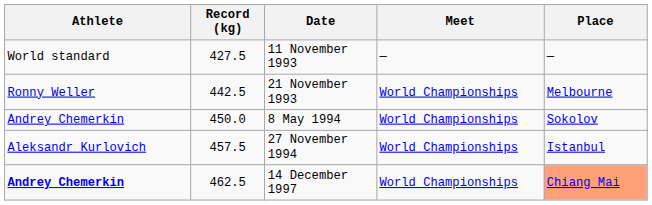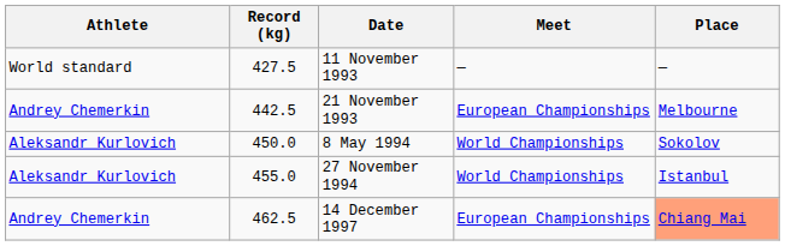442.5 | Athlete: Ronny Weller -> Andrey Chemerkin
442.5 | Meet: World Championships -> European Championships
450.0 | Athlete: Andrey Chemerkin -> Aleksandr Kurlovich
+ row: Aleksandr Kurlovich | 455.0 | 27 November 1994 | World Championships | Istanbul
- row: Aleksandr Kurlovich | 457.5 | 27 November 1994 | World Championships | Istanbul
462.5 | Athlete: bold -> normal
462.5 | Meet: World Championships -> European Championships
